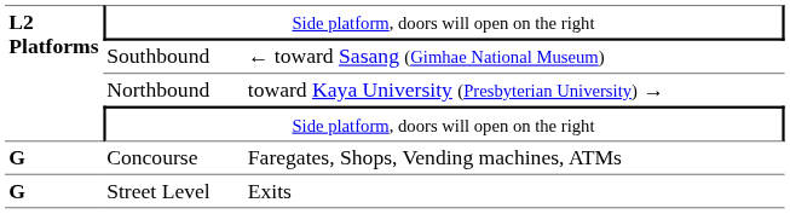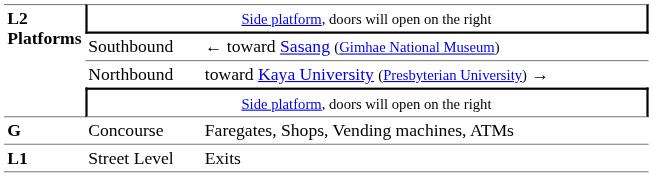Street Level | column 1: G -> L1
